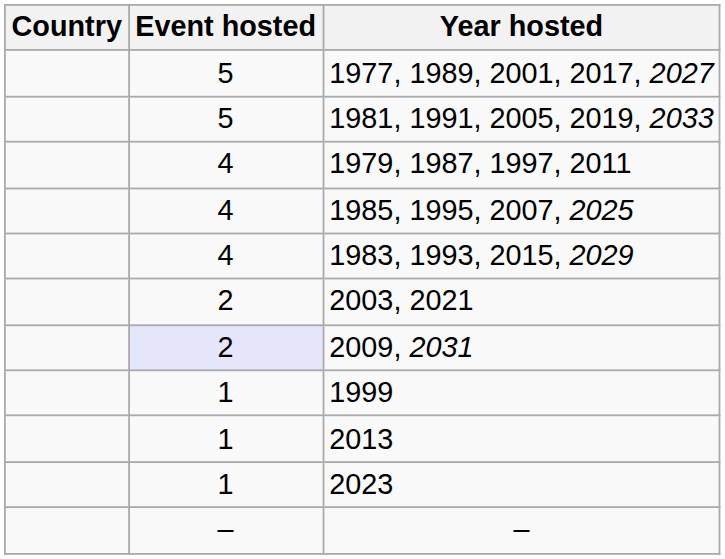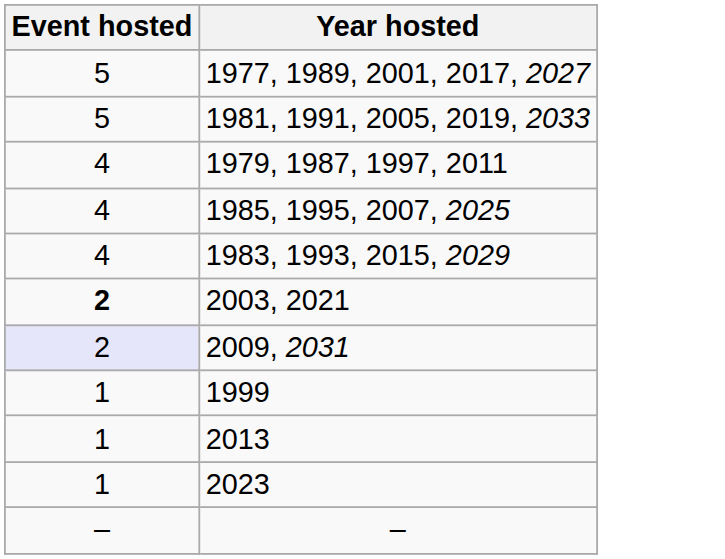- column: Country
2003, 2021 | Event hosted: normal -> bold
